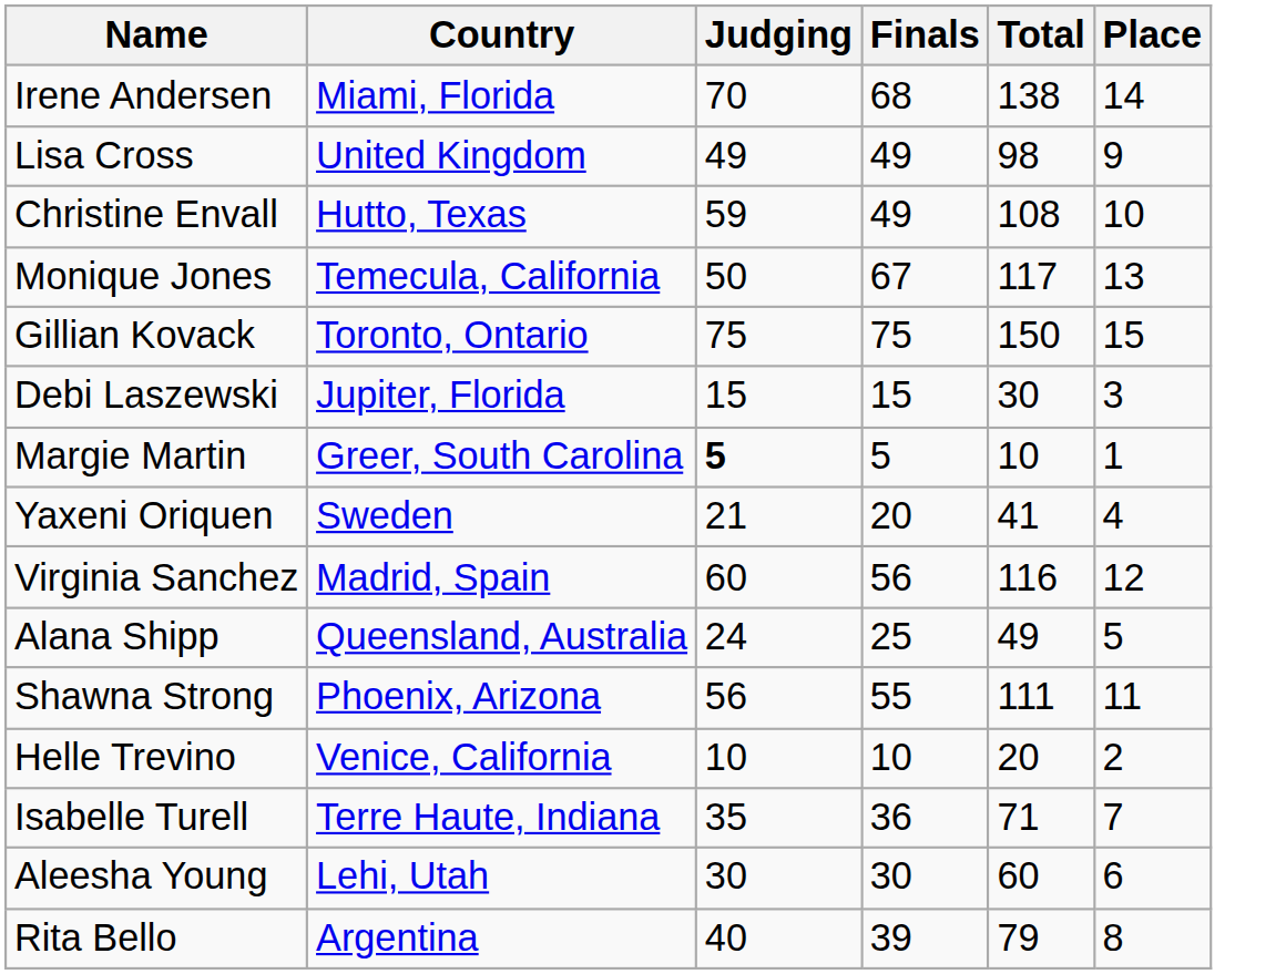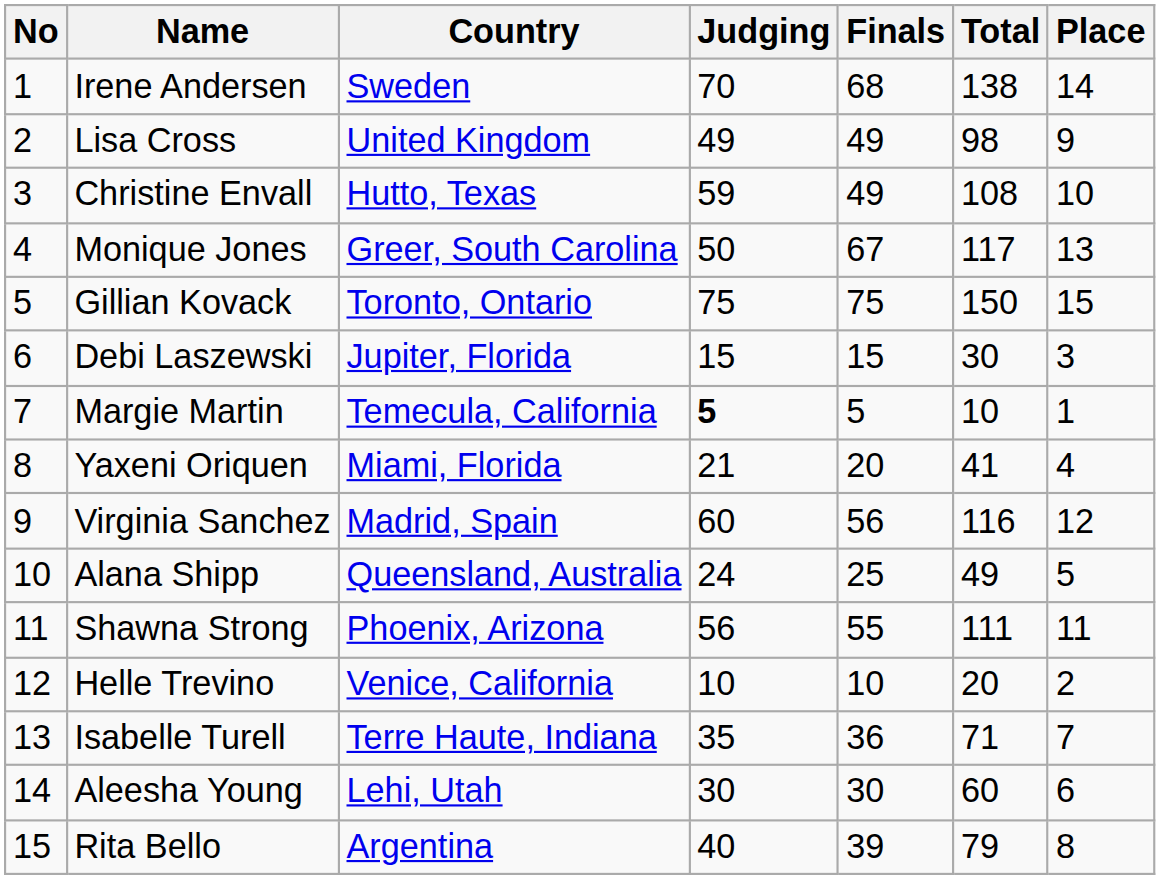+ column: No | 1 | 2 | 3 | 4 | 5 | 6 | 7 | 8 | 9 | 10 | 11 | 12 | 13 | 14 | 15
Irene Andersen | Country: Miami, Florida -> Sweden
Monique Jones | Country: Temecula, California -> Greer, South Carolina
Margie Martin | Country: Greer, South Carolina -> Temecula, California
Yaxeni Oriquen | Country: Sweden -> Miami, Florida
